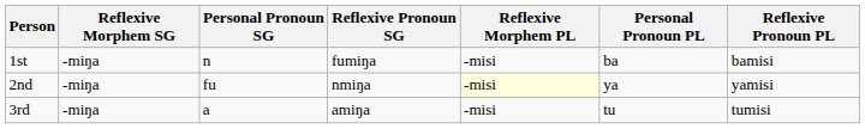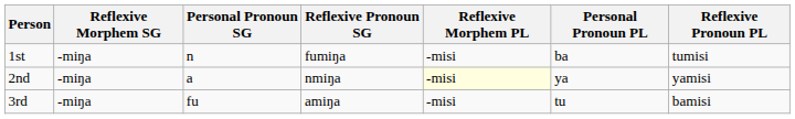1st | Reflexive Pronoun PL: bamisi -> tumisi
2nd | Personal Pronoun SG: fu -> a
3rd | Personal Pronoun SG: a -> fu
3rd | Reflexive Pronoun PL: tumisi -> bamisi
